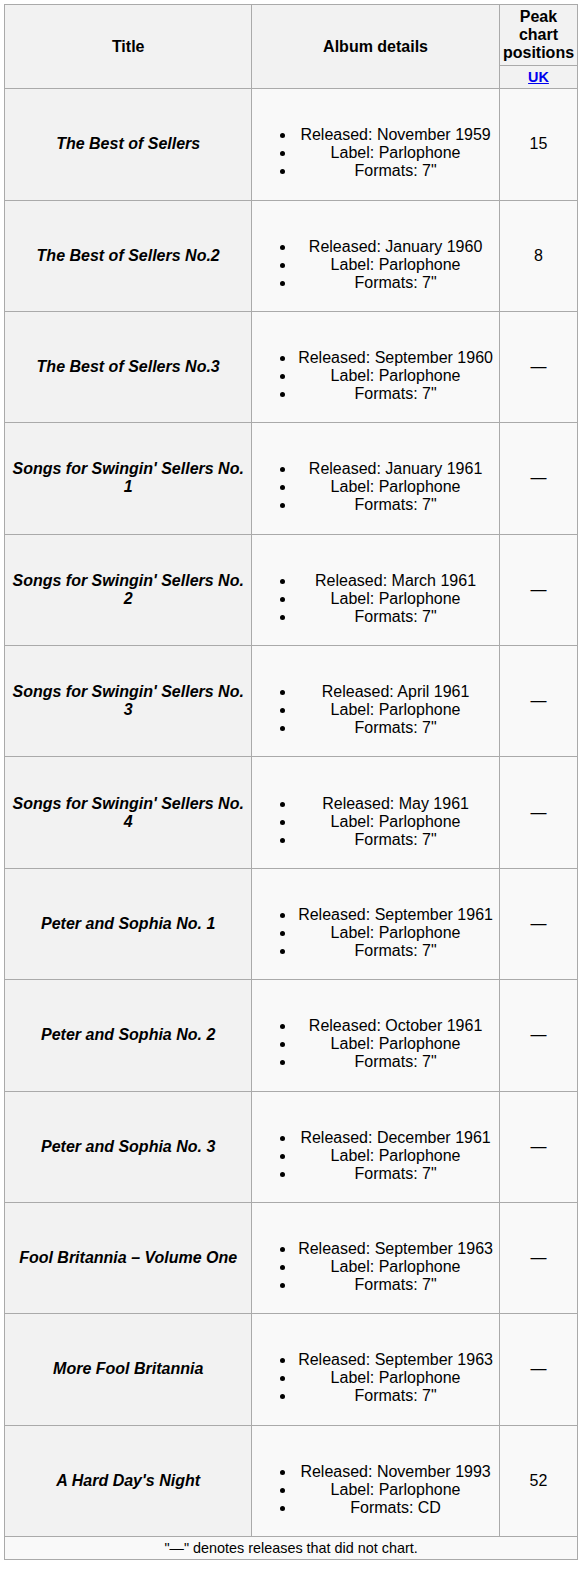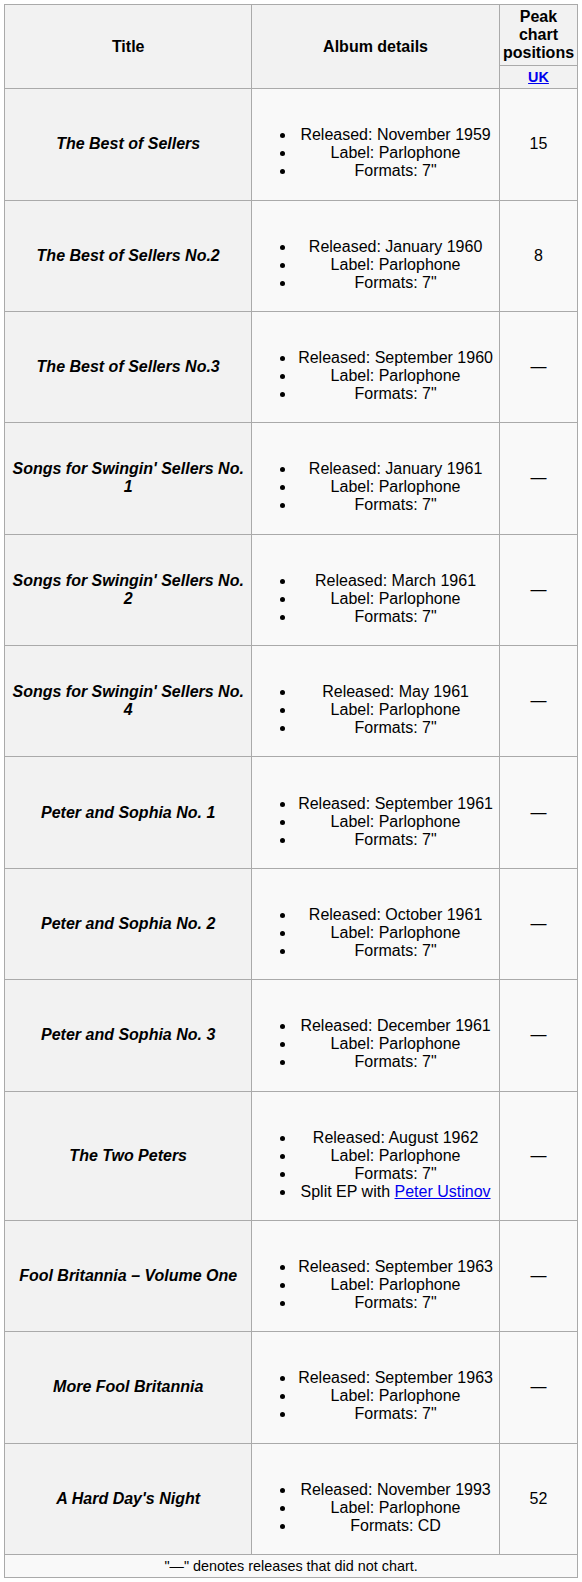- row: Songs for Swingin' Sellers No. 3 | Released: April 1961 Label: Parlophone Formats: 7" | —
+ row: The Two Peters | Released: August 1962 Label: Parlophone Formats: 7" Split EP with Peter Ustinov | —
